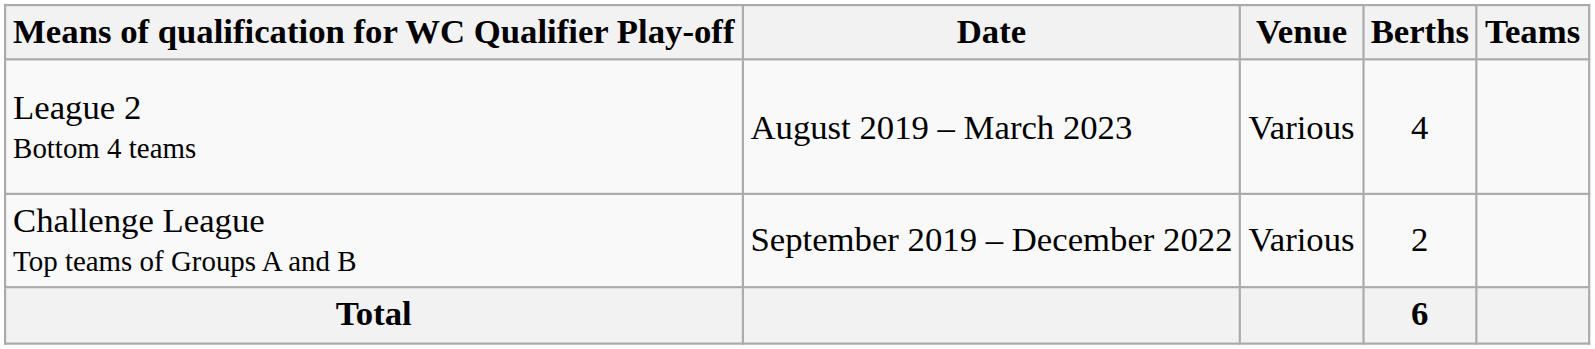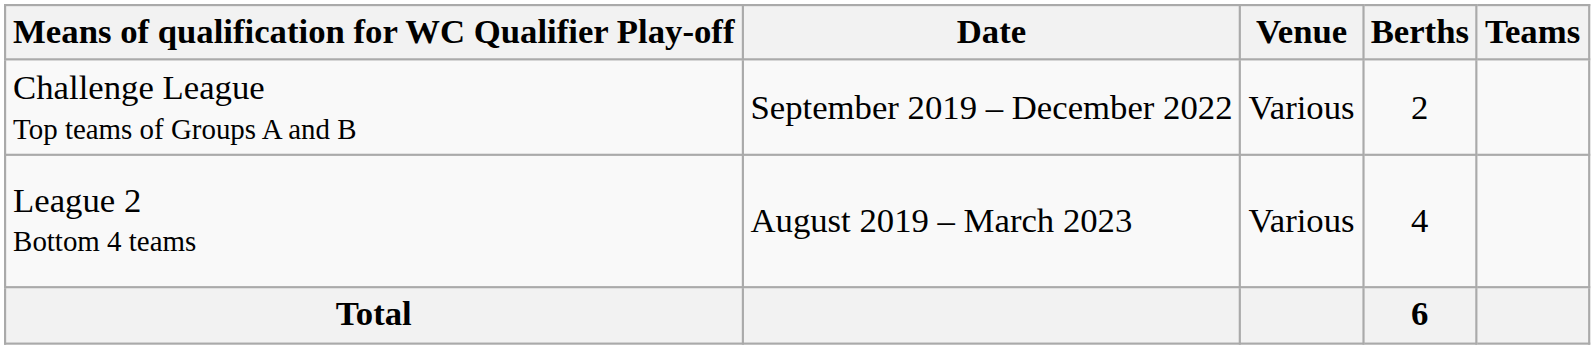rows swapped: League 2 Bottom 4 teams <-> Challenge League Top teams of Groups A and B
